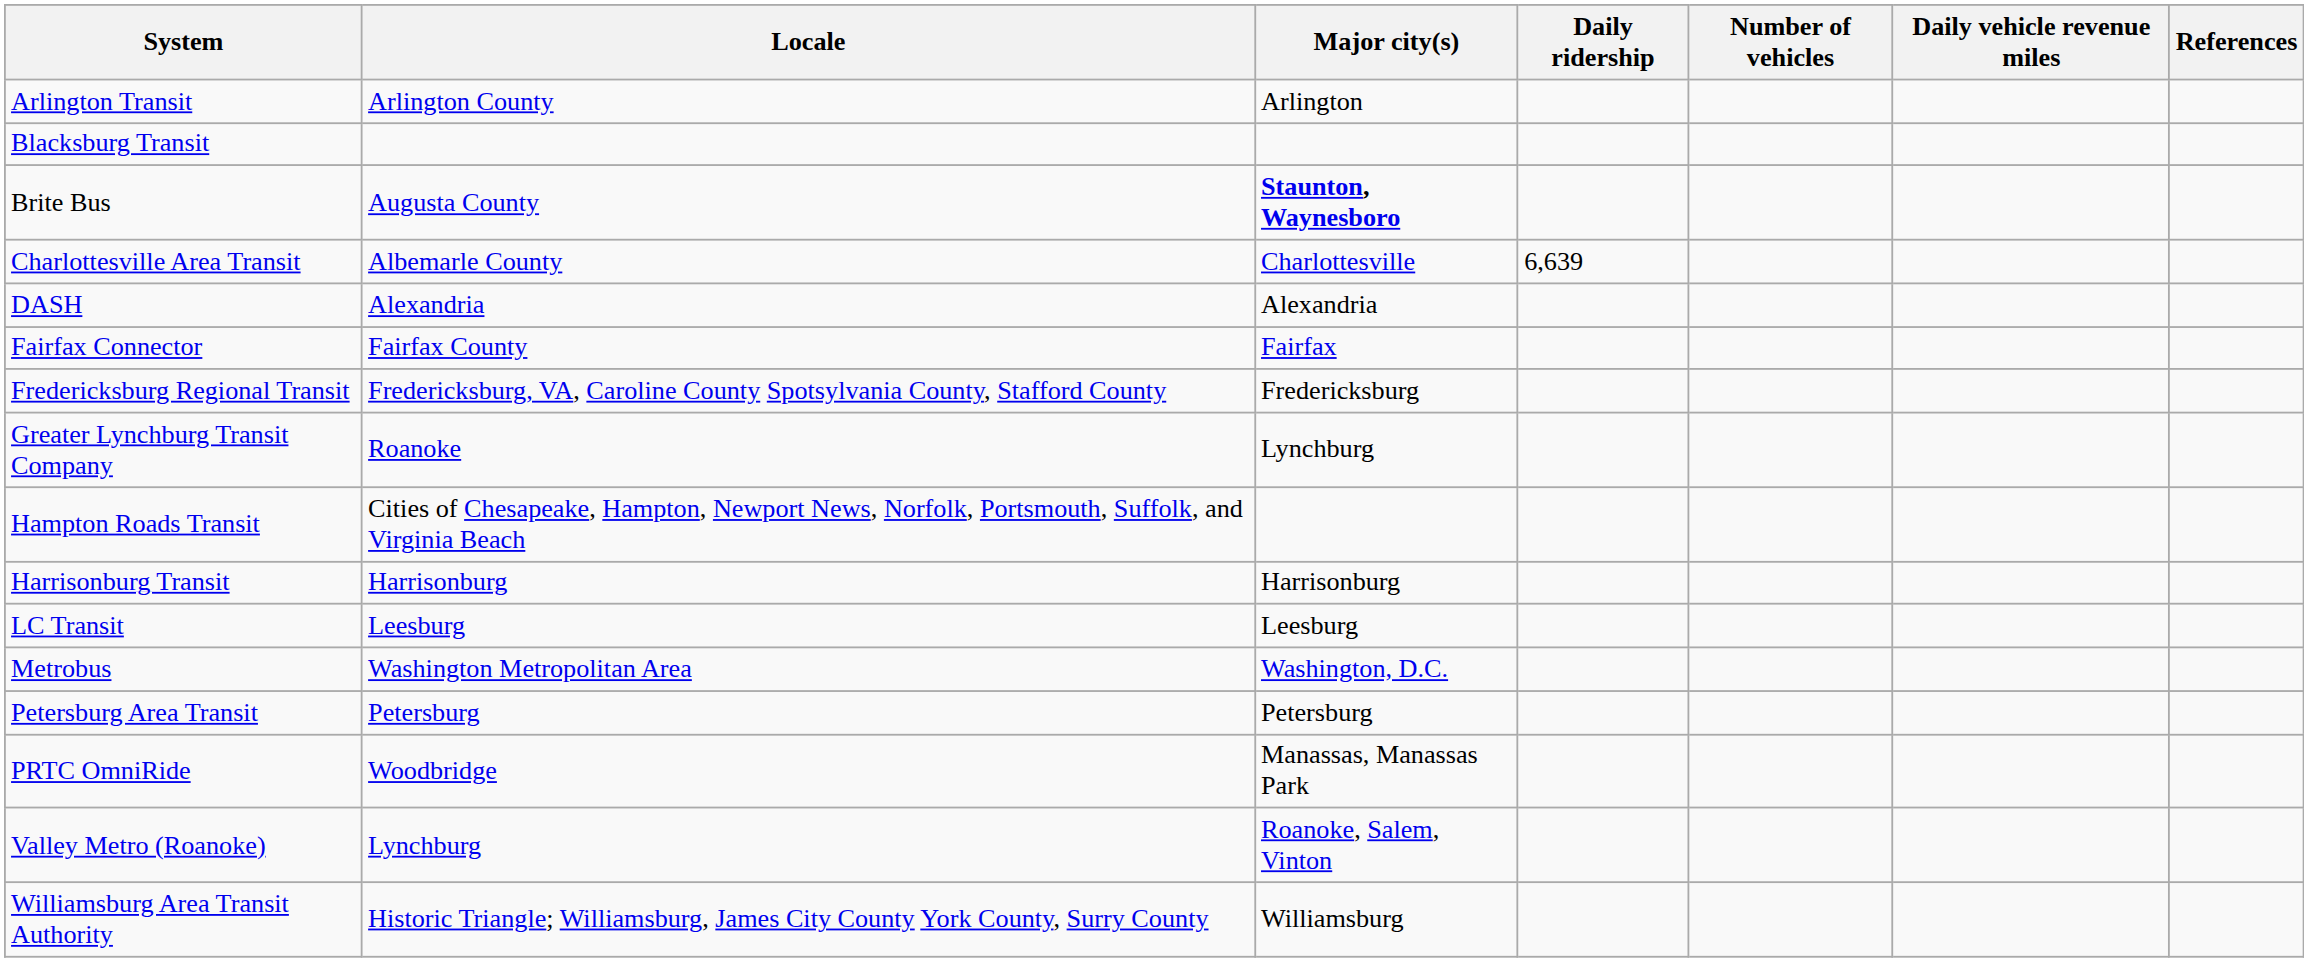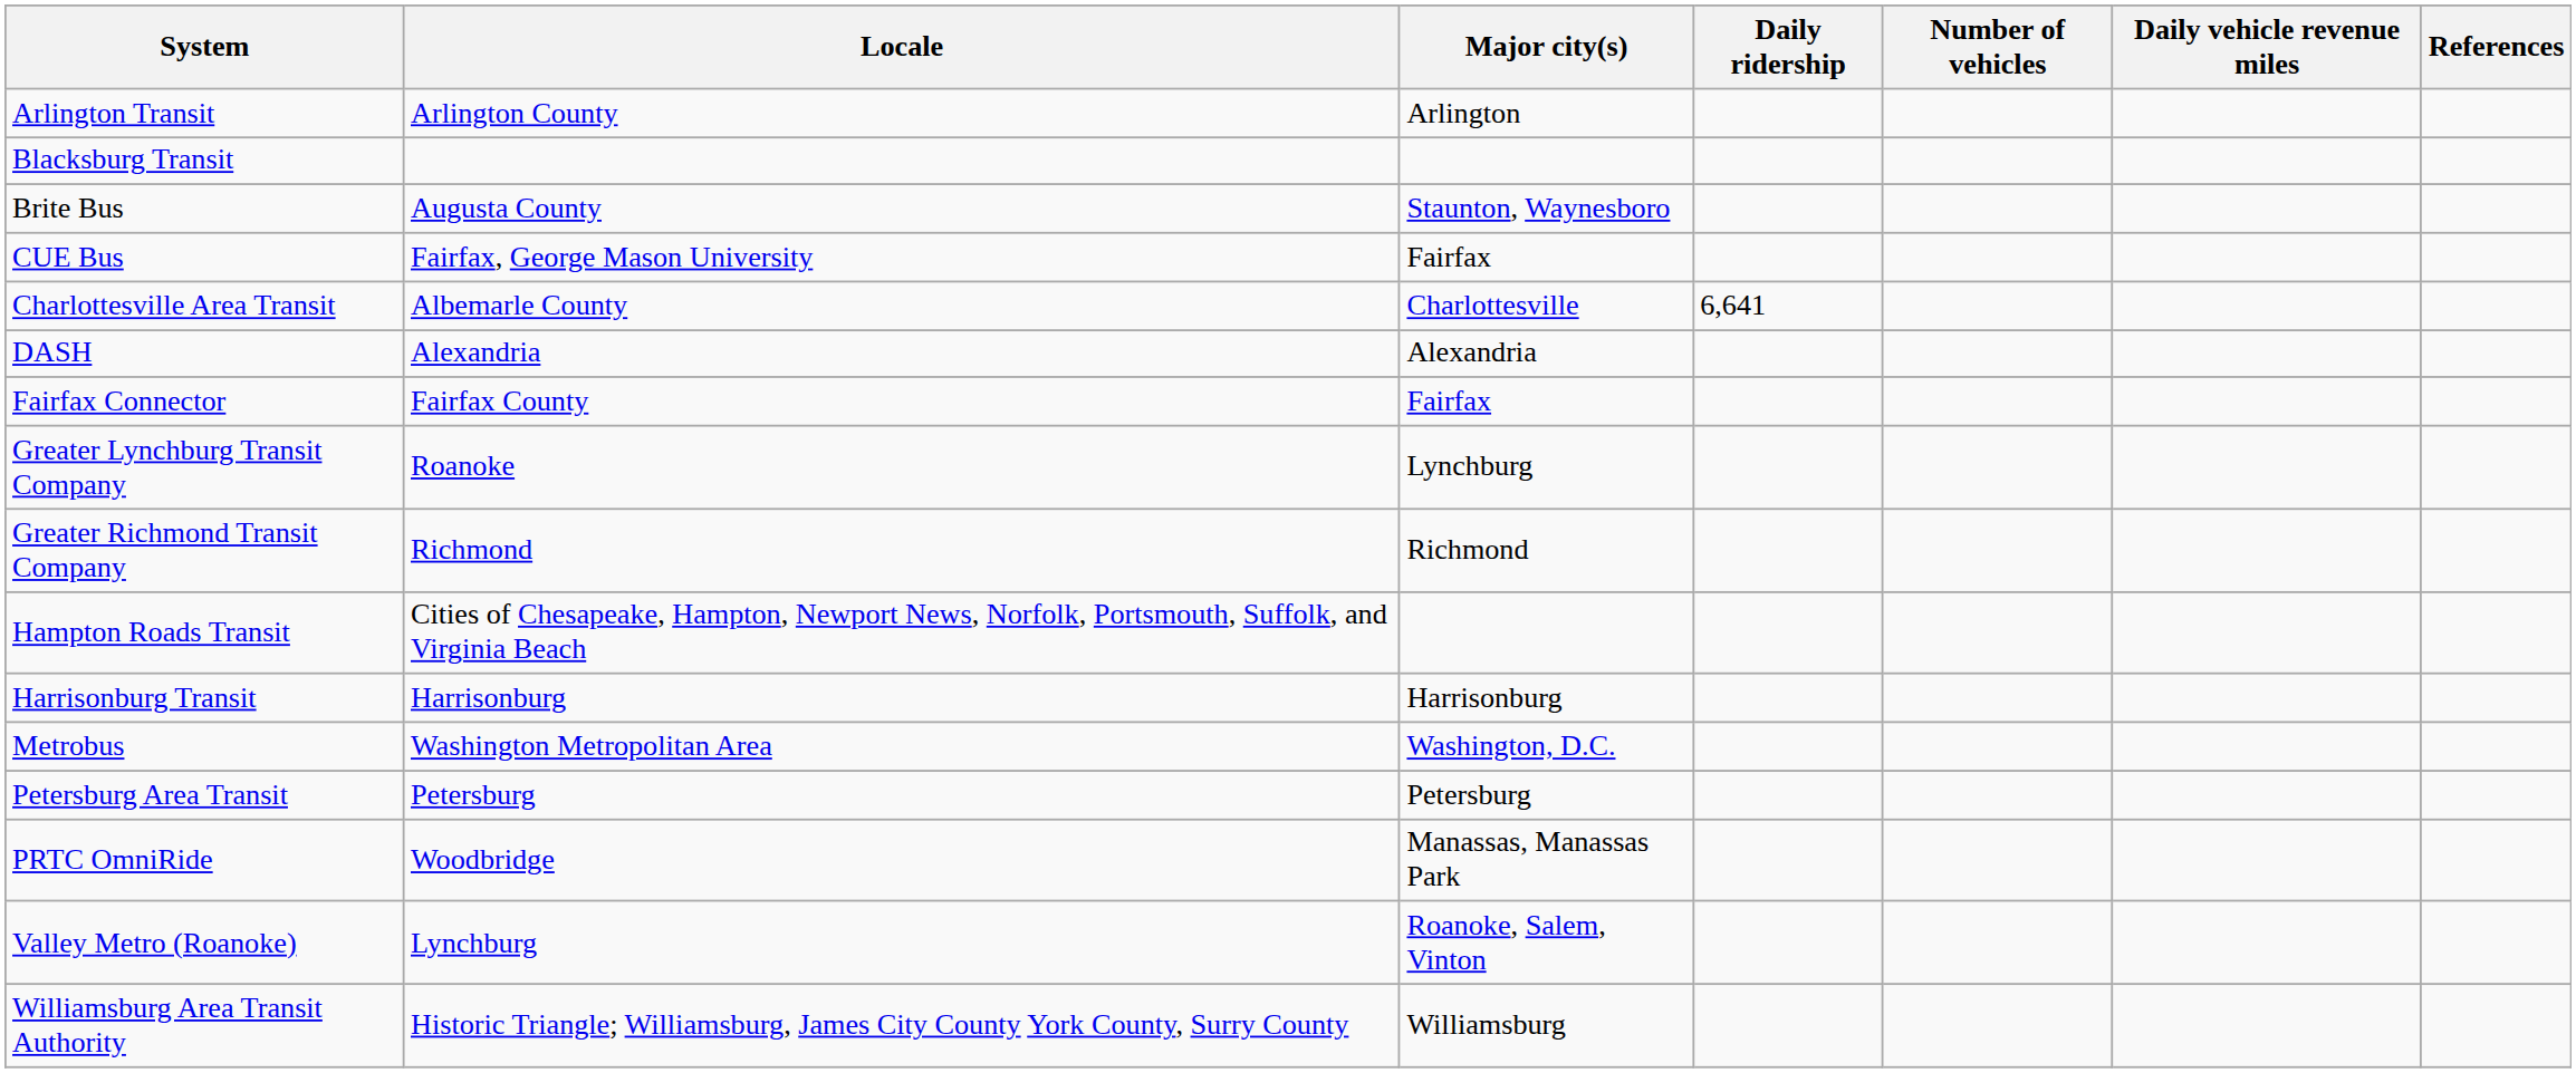Brite Bus | Major city(s): bold -> normal
+ row: CUE Bus | Fairfax, George Mason University | Fairfax
Charlottesville Area Transit | Daily ridership: 6,639 -> 6,641
- row: Fredericksburg Regional Transit | Fredericksburg, VA, Caroline County Spotsylvania County, Stafford County | Fredericksburg
+ row: Greater Richmond Transit Company | Richmond | Richmond
- row: LC Transit | Leesburg | Leesburg
